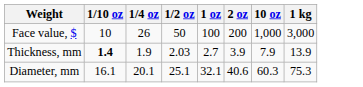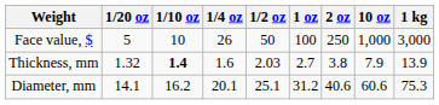+ column: 1/20 oz | 5 | 1.32 | 14.1
Face value, $ | 2 oz: 200 -> 250
Thickness, mm | 1/4 oz: 1.9 -> 1.6
Thickness, mm | 2 oz: 3.9 -> 3.8
Diameter, mm | 1/10 oz: 16.1 -> 16.2
Diameter, mm | 1 oz: 32.1 -> 31.2
Diameter, mm | 10 oz: 60.3 -> 60.6
